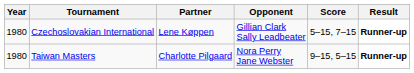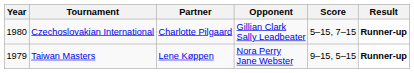Czechoslovakian International | Partner: Lene Køppen -> Charlotte Pilgaard
Taiwan Masters | Year: 1980 -> 1979
Taiwan Masters | Partner: Charlotte Pilgaard -> Lene Køppen
